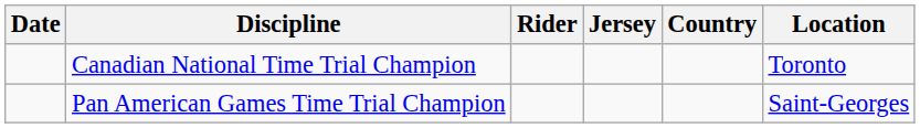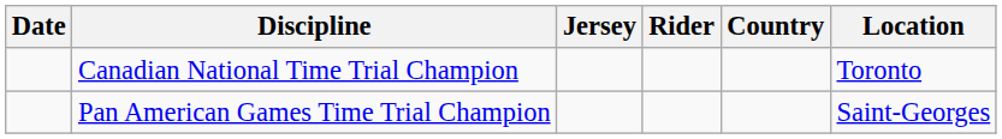columns swapped: Jersey <-> Rider
